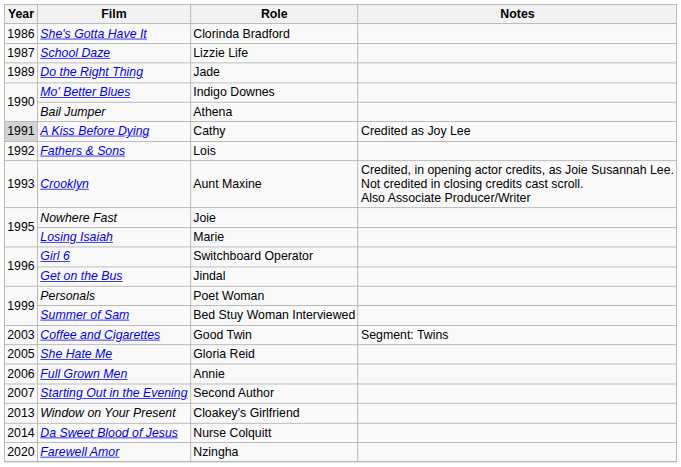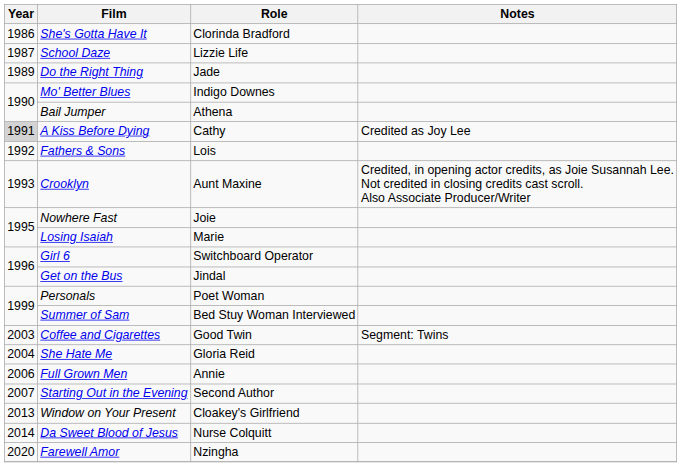She Hate Me | Year: 2005 -> 2004
